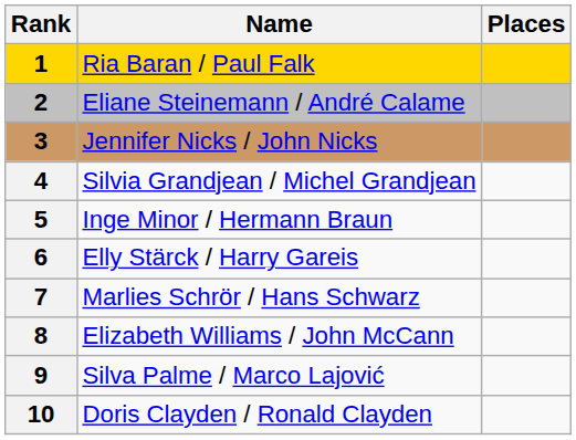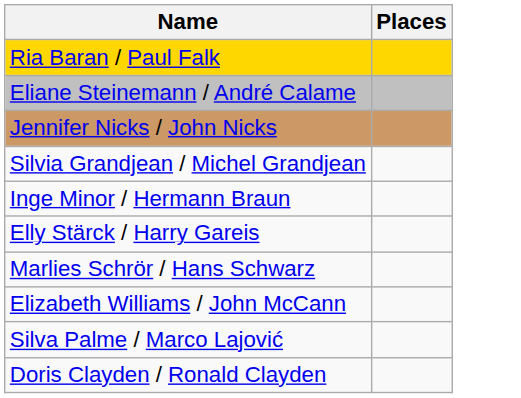- column: Rank | 1 | 2 | 3 | 4 | 5 | 6 | 7 | 8 | 9 | 10
